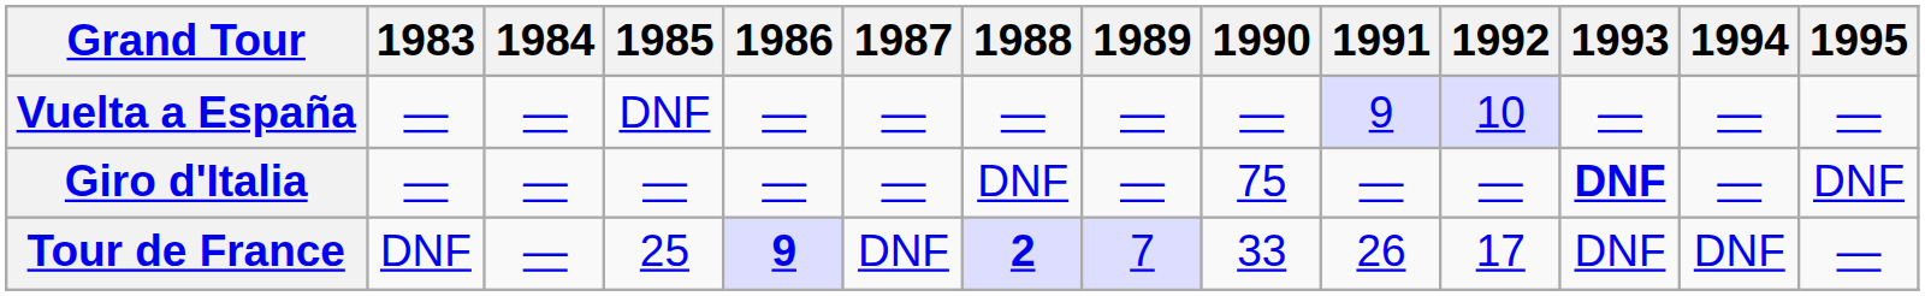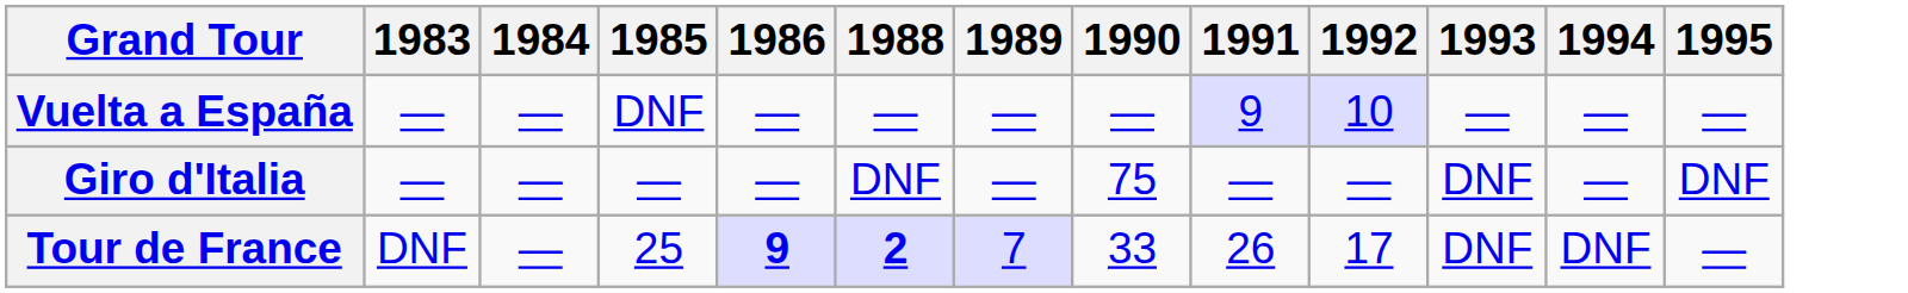- column: 1987 | — | — | DNF
Giro d'Italia | 1993: bold -> normal
